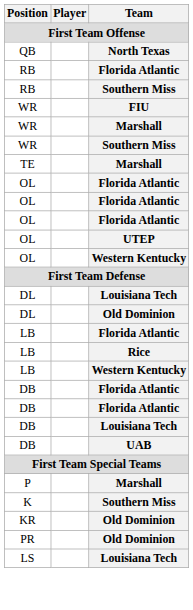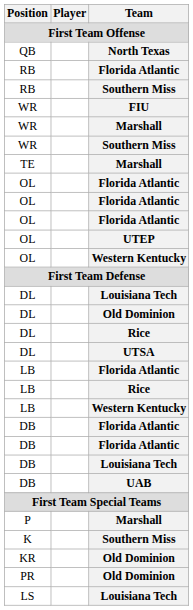+ row: DL | Rice
+ row: DL | UTSA
